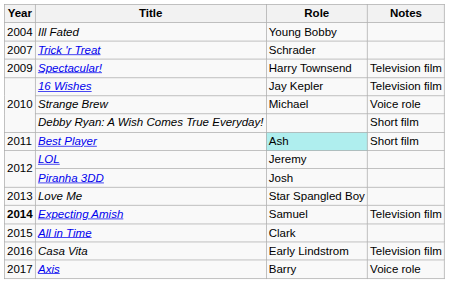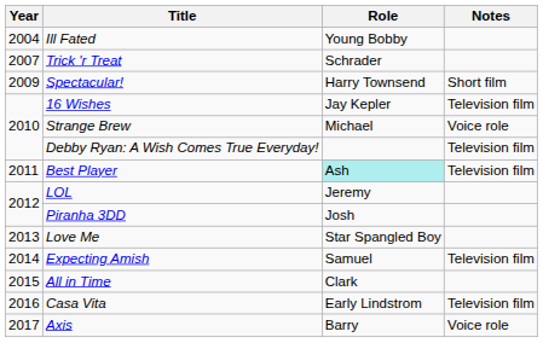Spectacular! | Notes: Television film -> Short film
Debby Ryan: A Wish Comes True Everyday! | Notes: Short film -> Television film
Best Player | Notes: Short film -> Television film
Expecting Amish | Year: bold -> normal
